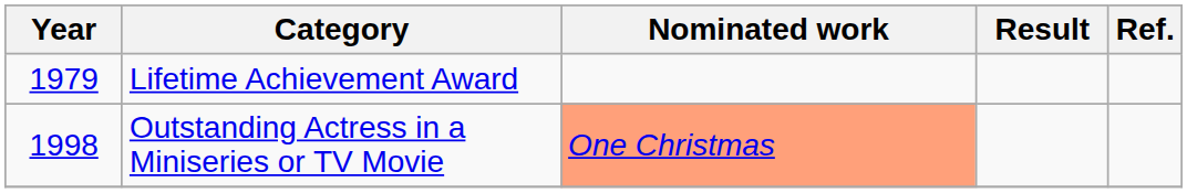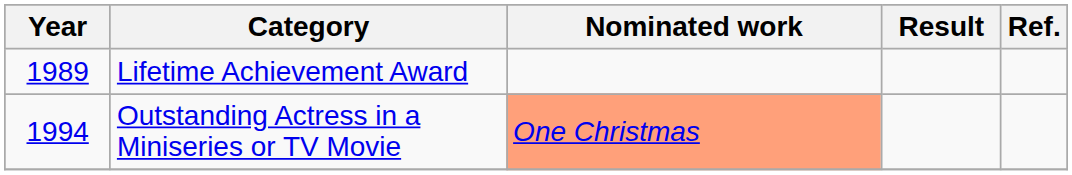Lifetime Achievement Award | Year: 1979 -> 1989
Outstanding Actress in a Miniseries or TV Movie | Year: 1998 -> 1994
